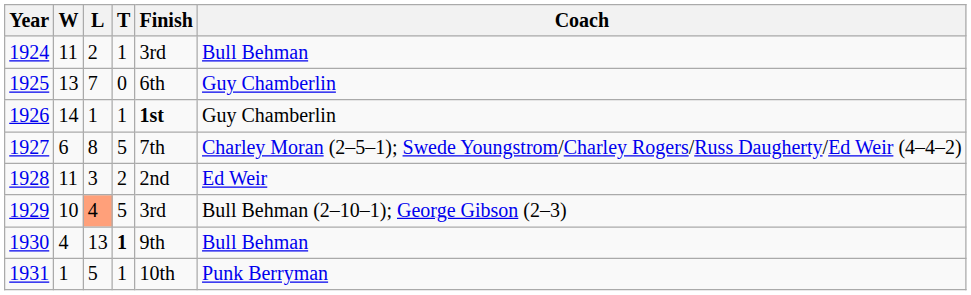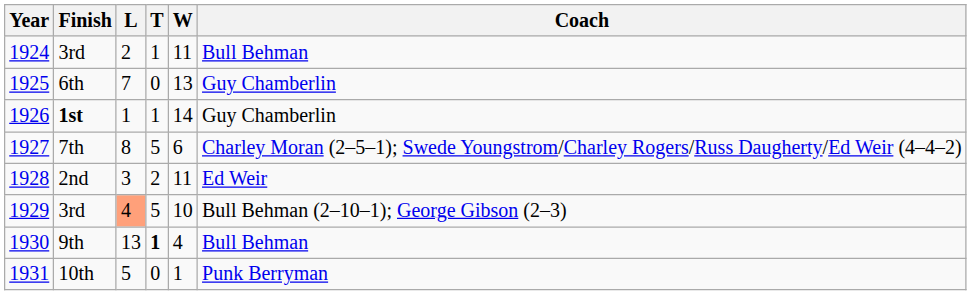columns swapped: W <-> Finish
1931 | T: 1 -> 0
